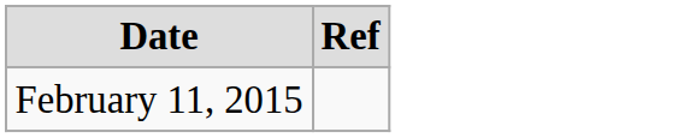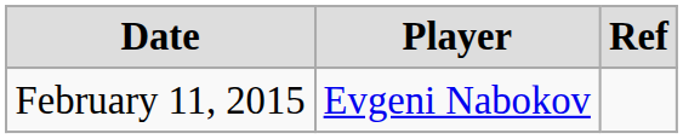+ column: Player | Evgeni Nabokov
